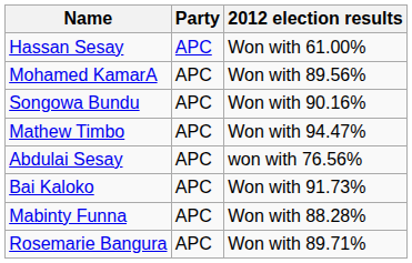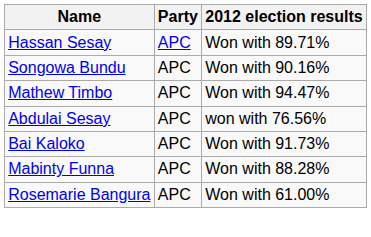Hassan Sesay | 2012 election results: Won with 61.00% -> Won with 89.71%
- row: Mohamed KamarA | APC | Won with 89.56%
Rosemarie Bangura | 2012 election results: Won with 89.71% -> Won with 61.00%
